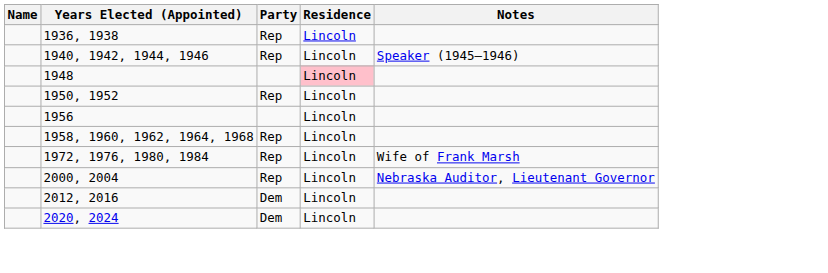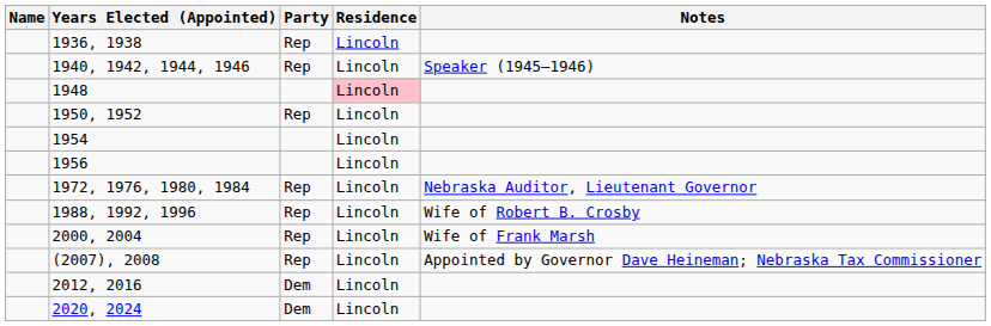+ row: 1954 | Lincoln
- row: 1958, 1960, 1962, 1964, 1968 | Rep | Lincoln
1972, 1976, 1980, 1984 | Notes: Wife of Frank Marsh -> Nebraska Auditor, Lieutenant Governor
+ row: 1988, 1992, 1996 | Rep | Lincoln | Wife of Robert B. Crosby
2000, 2004 | Notes: Nebraska Auditor, Lieutenant Governor -> Wife of Frank Marsh
+ row: (2007), 2008 | Rep | Lincoln | Appointed by Governor Dave Heineman; Nebraska Tax Commissioner
